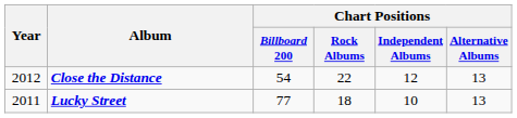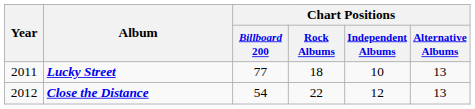rows swapped: Lucky Street <-> Close the Distance
